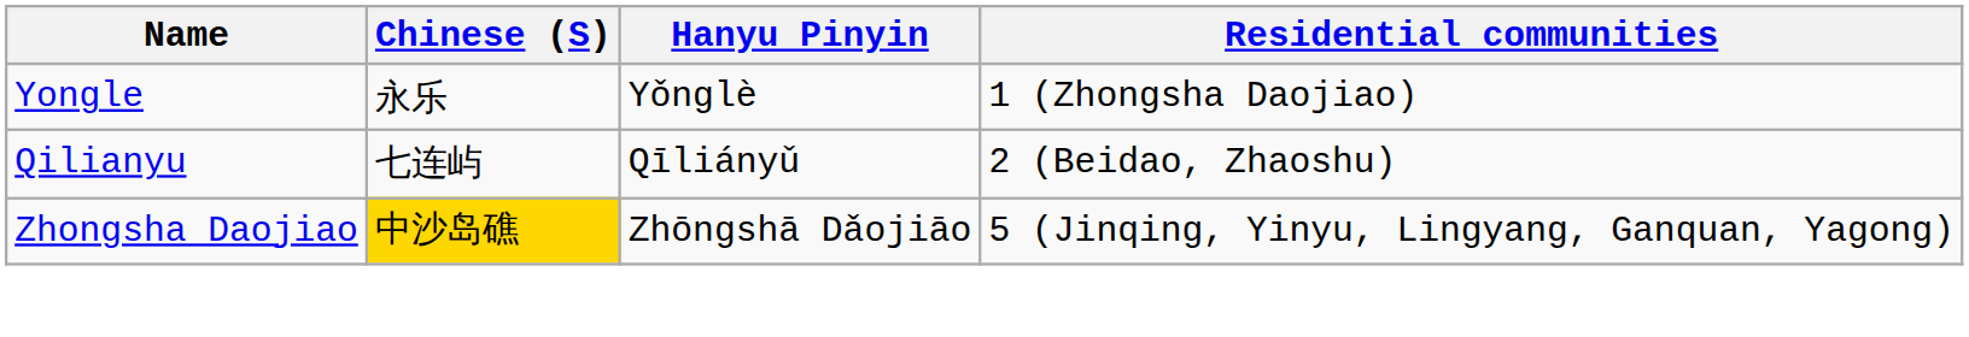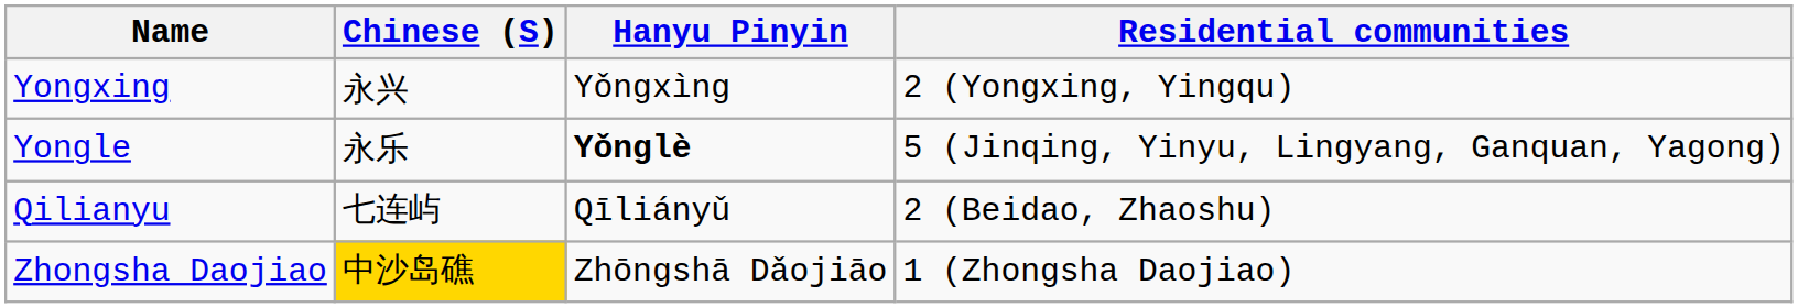+ row: Yongxing | 永兴 | Yǒngxìng | 2 (Yongxing, Yingqu)
Yongle | Hanyu Pinyin: normal -> bold
Yongle | Residential communities: 1 (Zhongsha Daojiao) -> 5 (Jinqing, Yinyu, Lingyang, Ganquan, Yagong)
Zhongsha Daojiao | Residential communities: 5 (Jinqing, Yinyu, Lingyang, Ganquan, Yagong) -> 1 (Zhongsha Daojiao)
